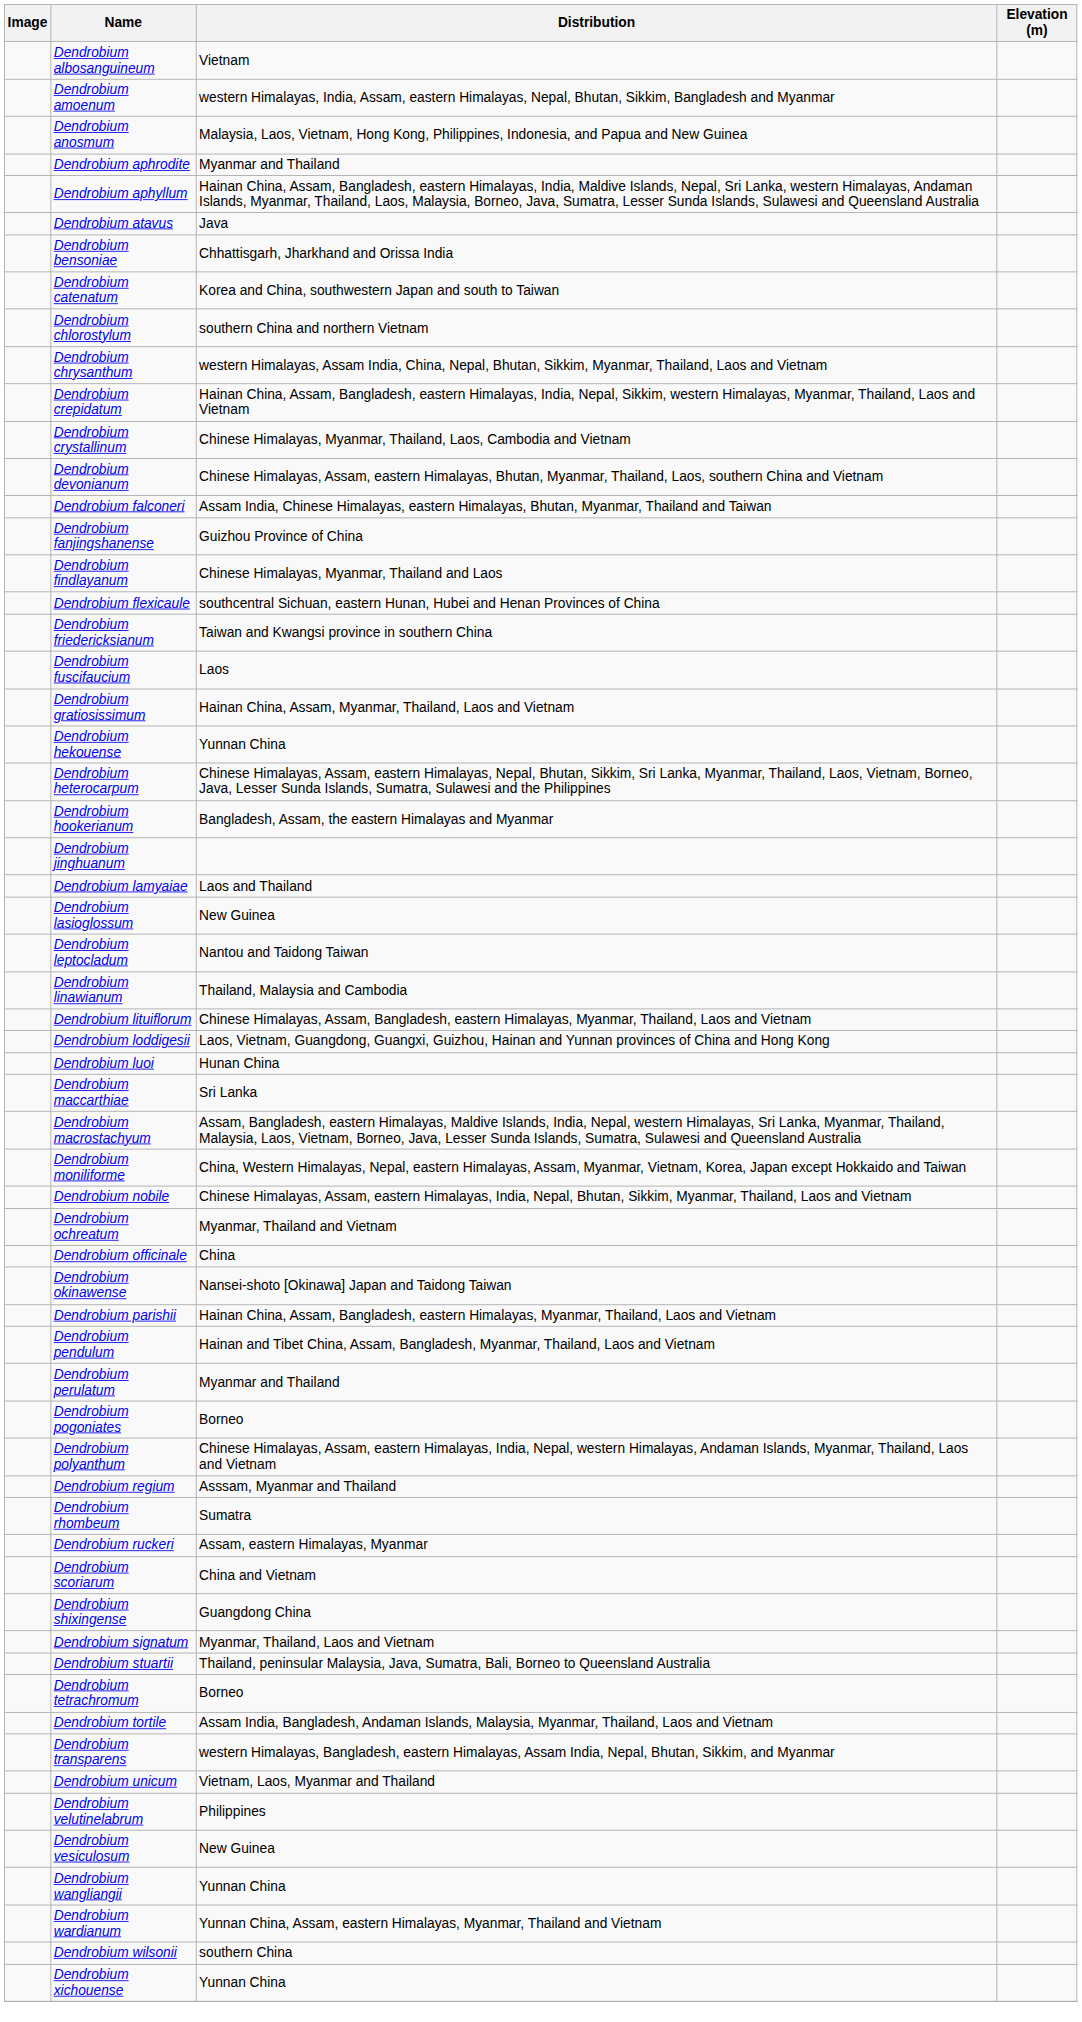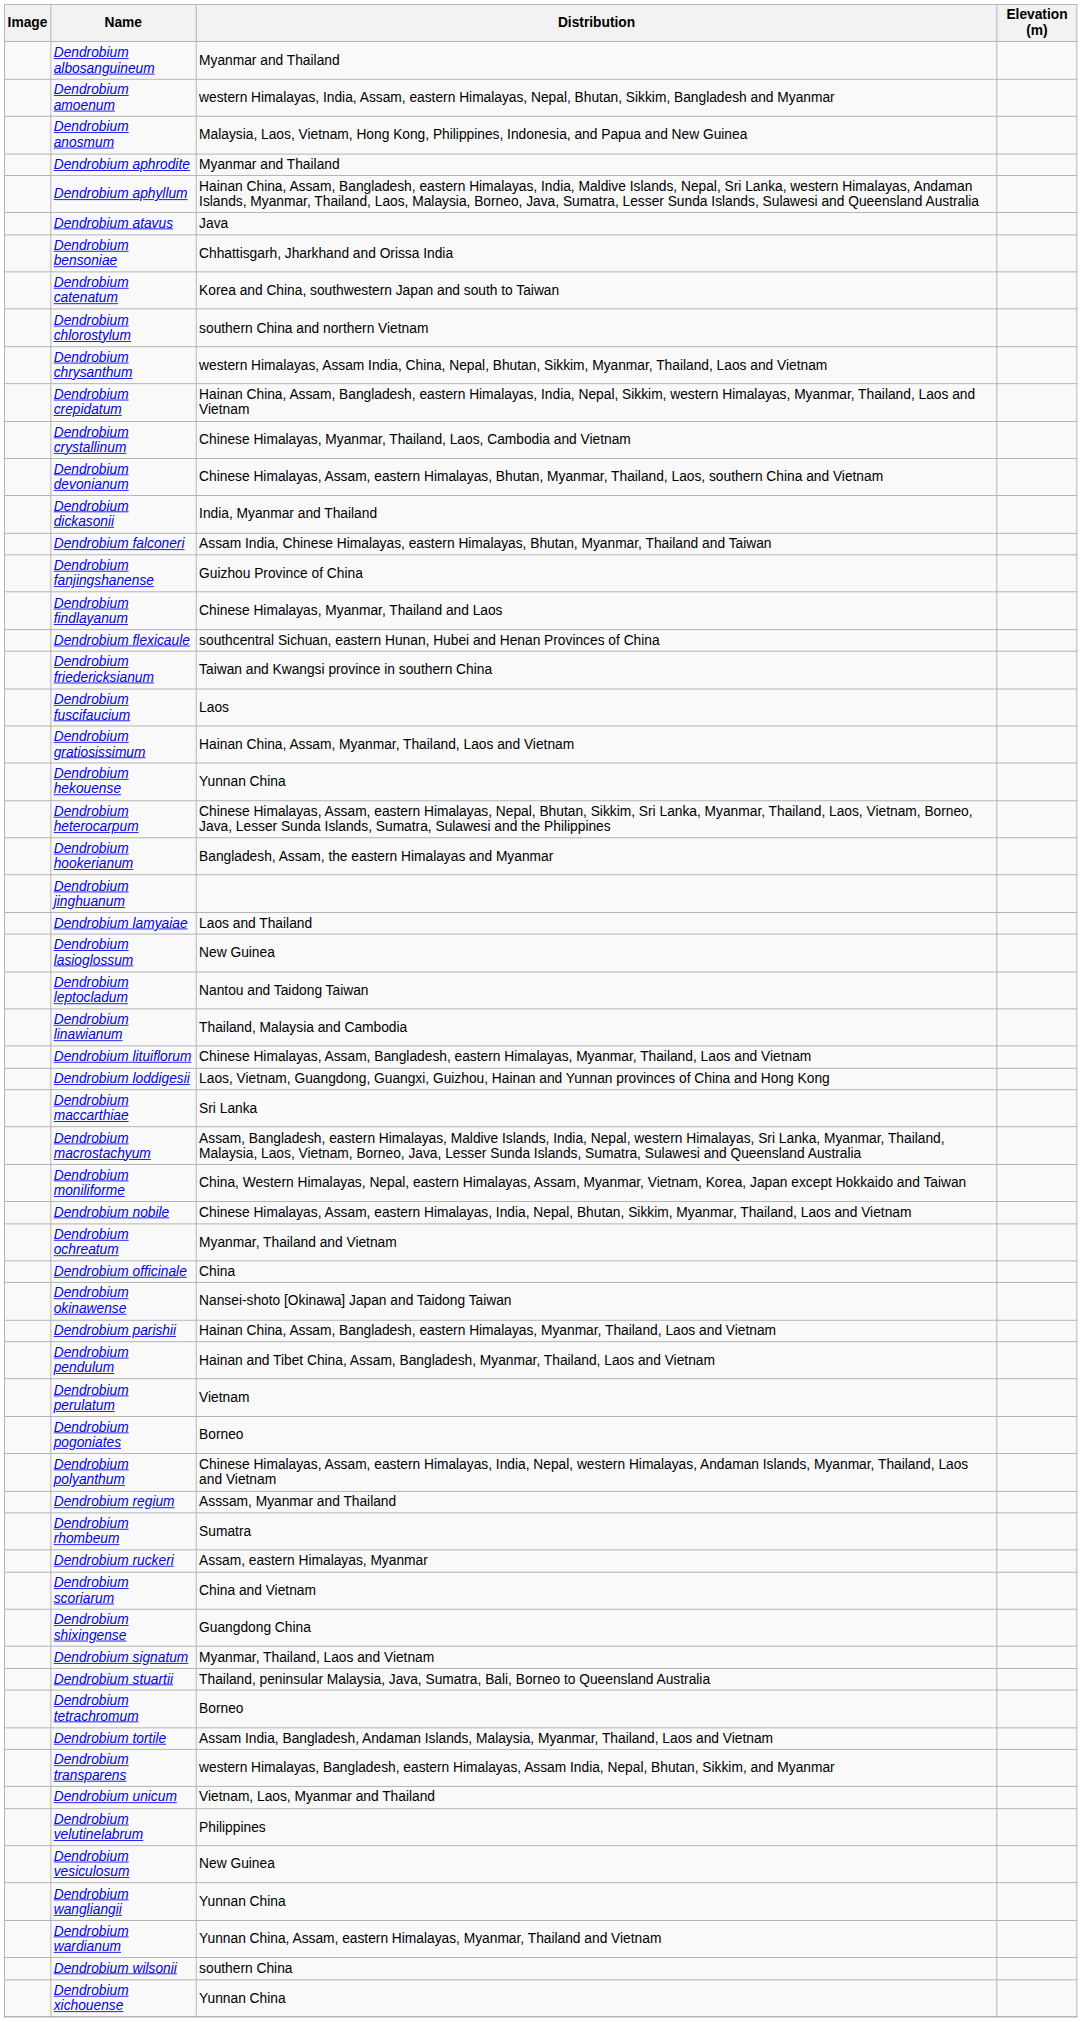Dendrobium albosanguineum | Distribution: Vietnam -> Myanmar and Thailand
+ row: Dendrobium dickasonii | India, Myanmar and Thailand
- row: Dendrobium luoi | Hunan China
Dendrobium perulatum | Distribution: Myanmar and Thailand -> Vietnam
